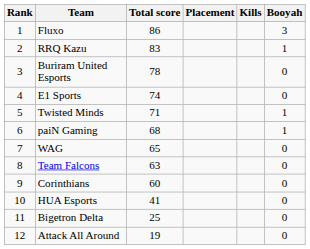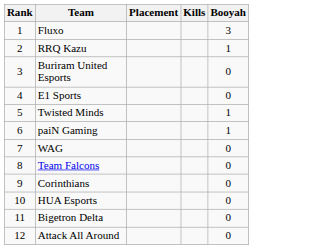- column: Total score | 86 | 83 | 78 | 74 | 71 | 68 | 65 | 63 | 60 | 41 | 25 | 19
